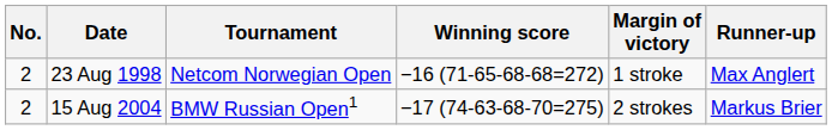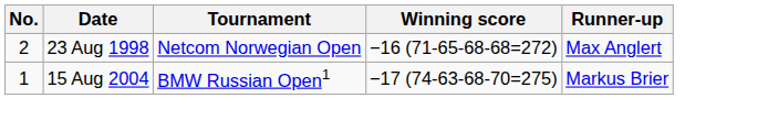- column: Margin of victory | 1 stroke | 2 strokes
15 Aug 2004 | No.: 2 -> 1
